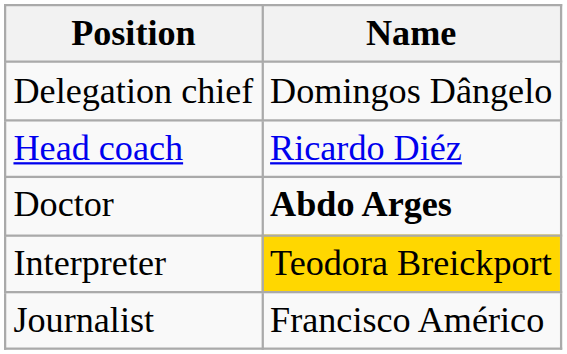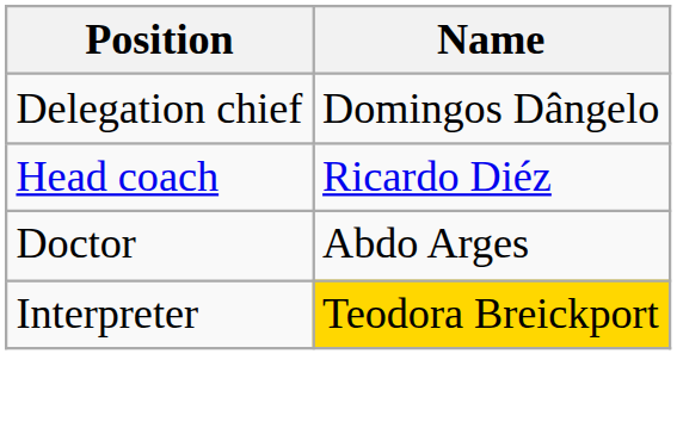Doctor | Name: bold -> normal
- row: Journalist | Francisco Américo
